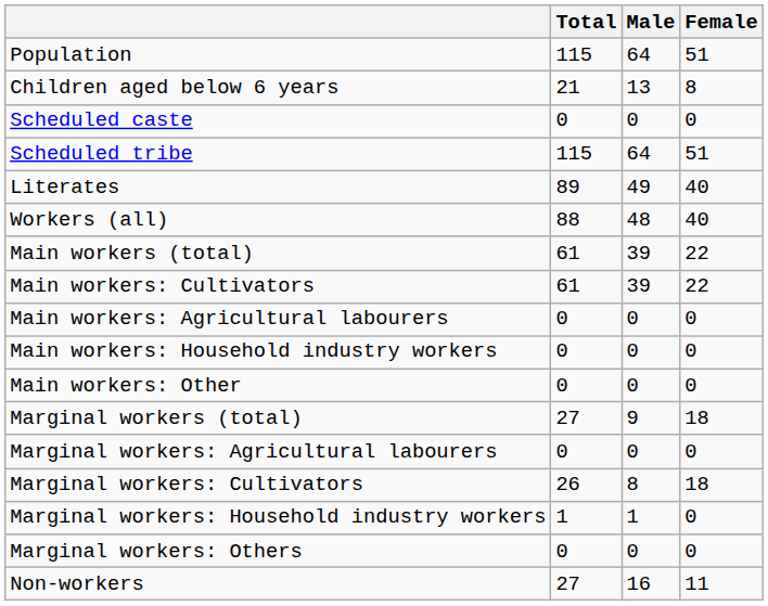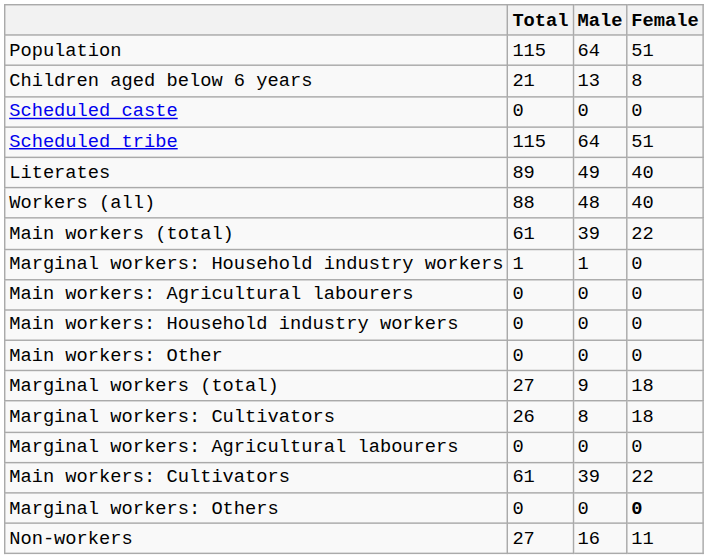rows swapped: Main workers: Cultivators <-> Marginal workers: Household industry workers
rows swapped: Marginal workers: Cultivators <-> Marginal workers: Agricultural labourers
Marginal workers: Others | Female: normal -> bold
